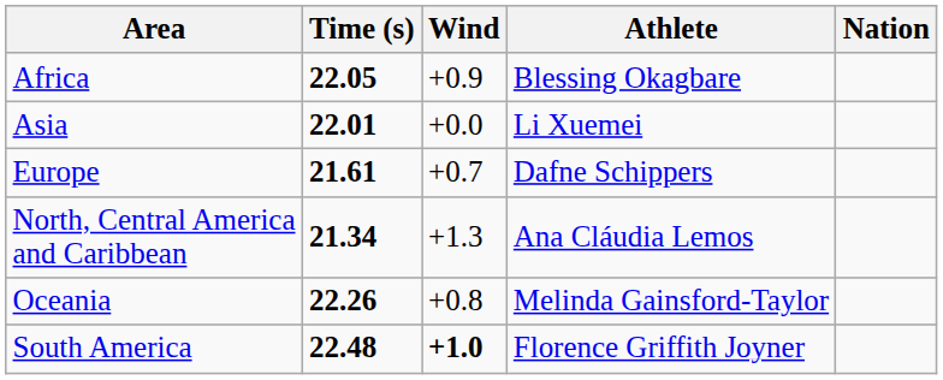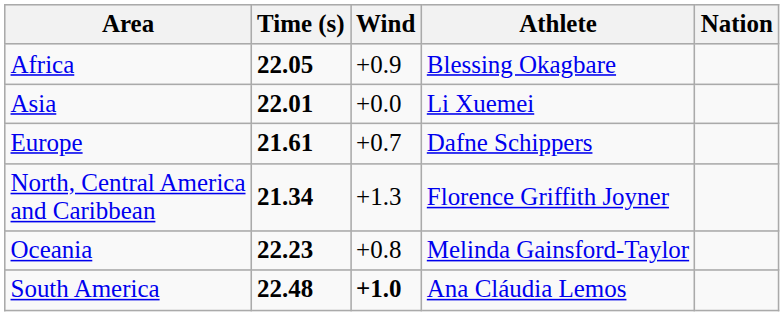North, Central America and Caribbean | Athlete: Ana Cláudia Lemos -> Florence Griffith Joyner
Oceania | Time (s): 22.26 -> 22.23
South America | Athlete: Florence Griffith Joyner -> Ana Cláudia Lemos
